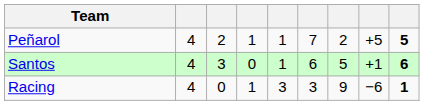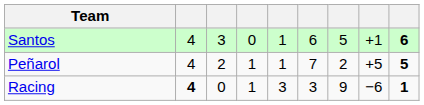rows swapped: Santos <-> Peñarol
Racing | column 2: normal -> bold
